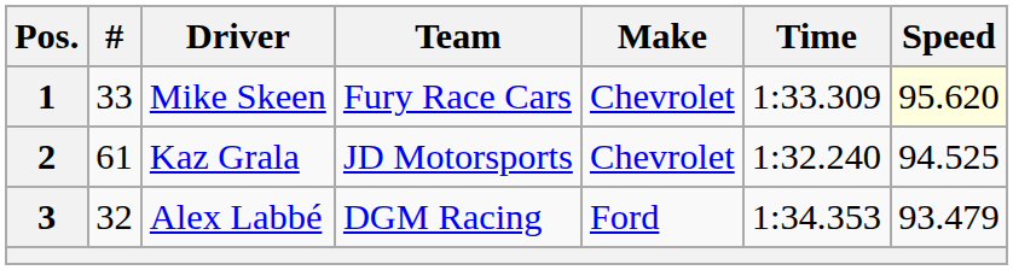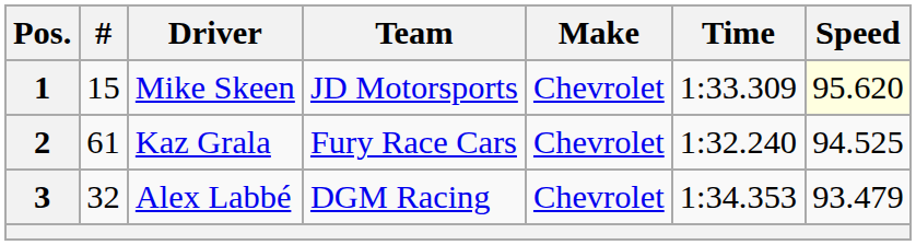1 | #: 33 -> 15
1 | Team: Fury Race Cars -> JD Motorsports
2 | Team: JD Motorsports -> Fury Race Cars
3 | Make: Ford -> Chevrolet
